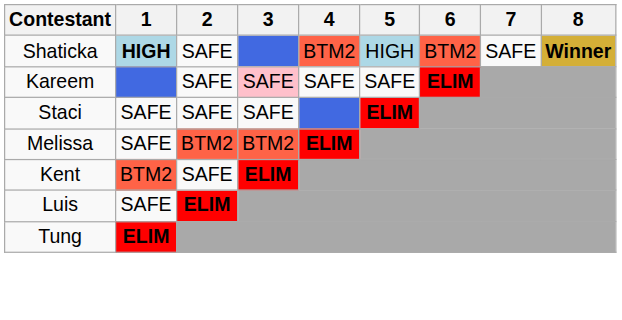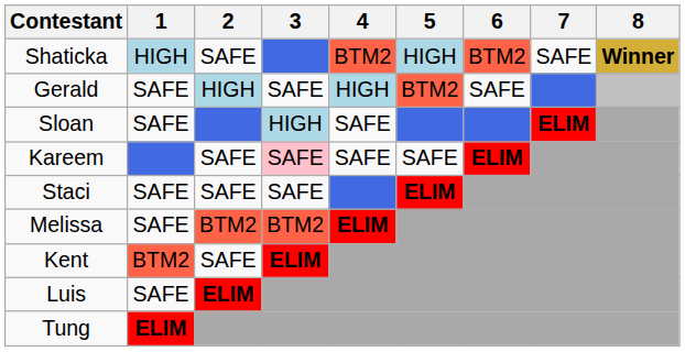Shaticka | 1: bold -> normal
+ row: Gerald | SAFE | HIGH | SAFE | HIGH | BTM2 | SAFE
+ row: Sloan | SAFE | HIGH | SAFE | ELIM
